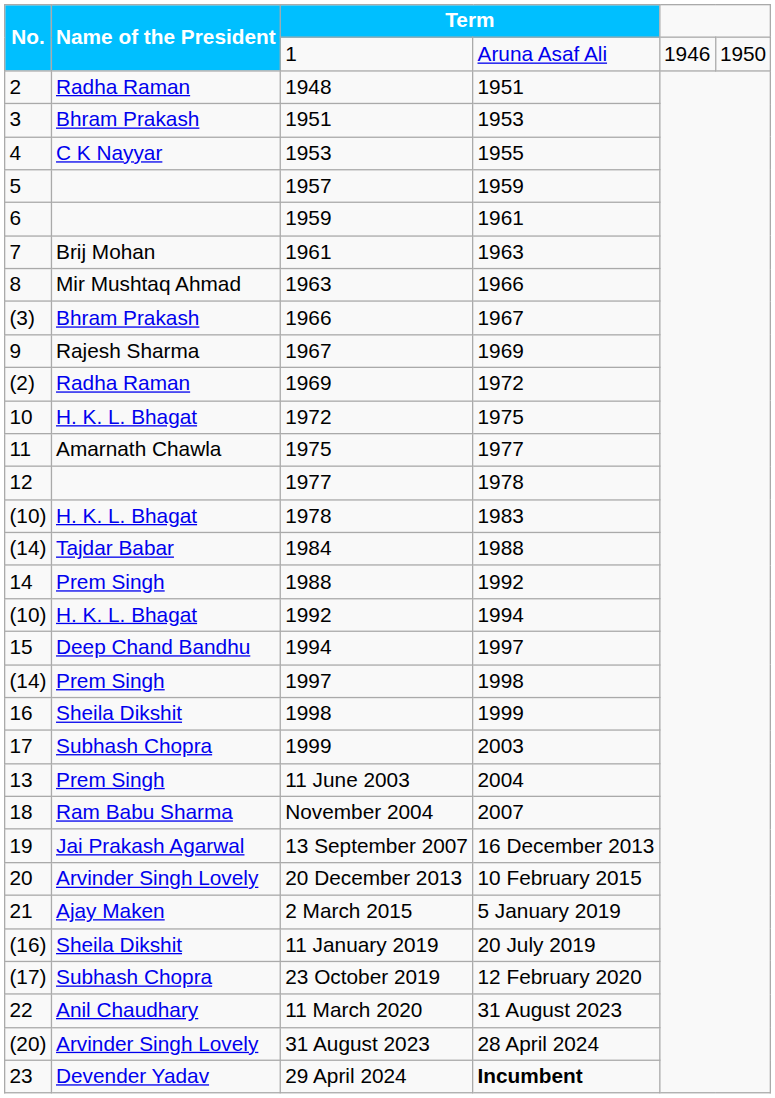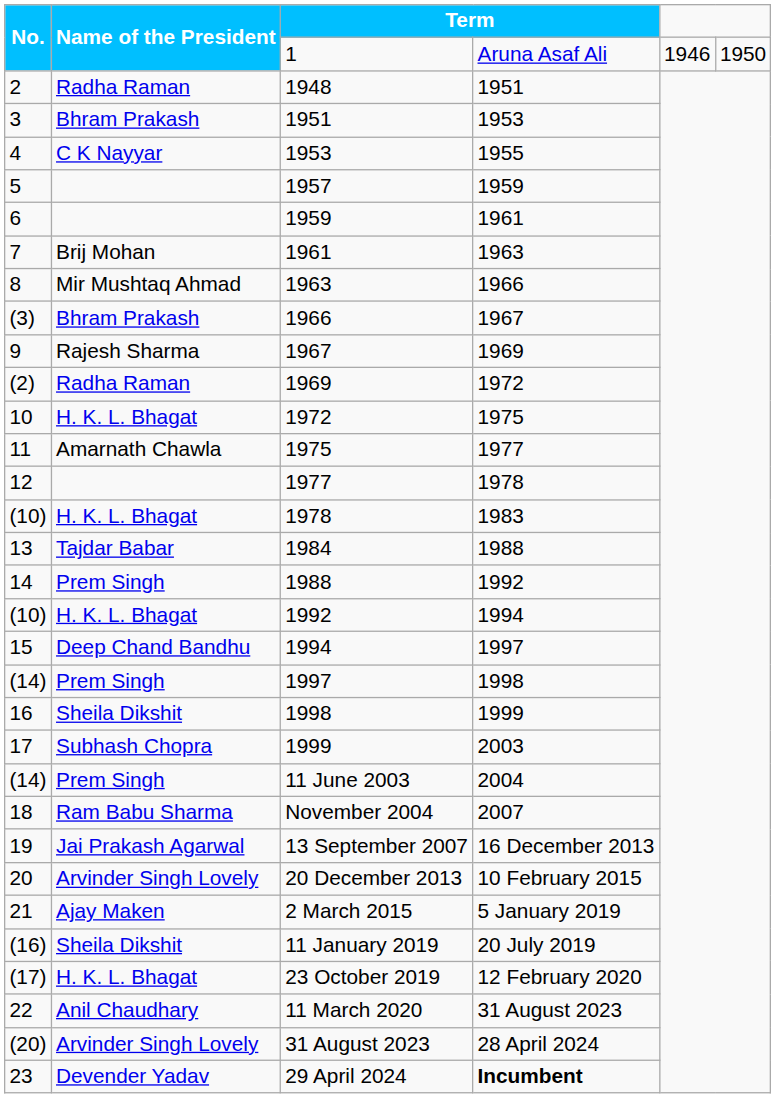1984 | No.: (14) -> 13
11 June 2003 | No.: 13 -> (14)
23 October 2019 | Name of the President: Subhash Chopra -> H. K. L. Bhagat
